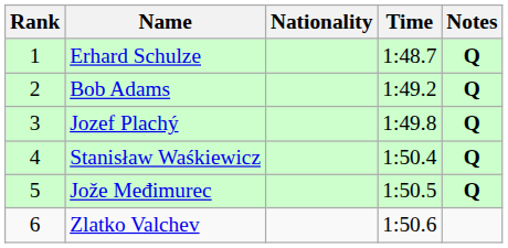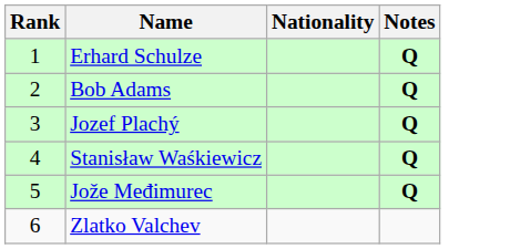- column: Time | 1:48.7 | 1:49.2 | 1:49.8 | 1:50.4 | 1:50.5 | 1:50.6
